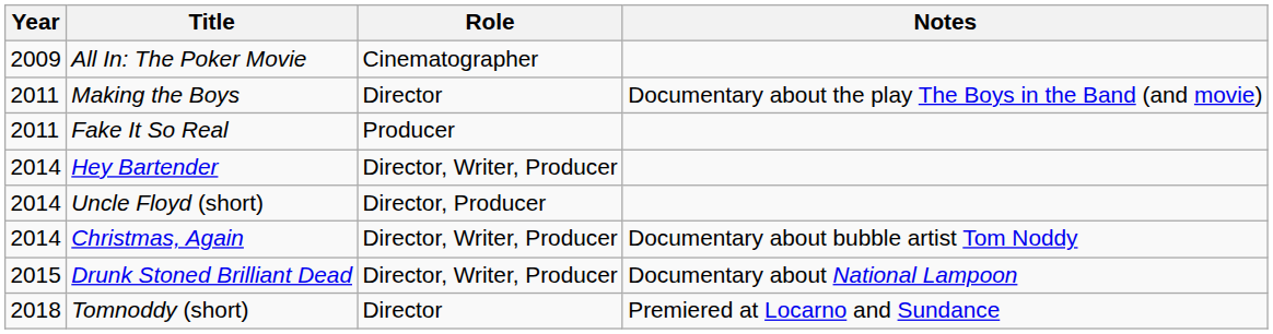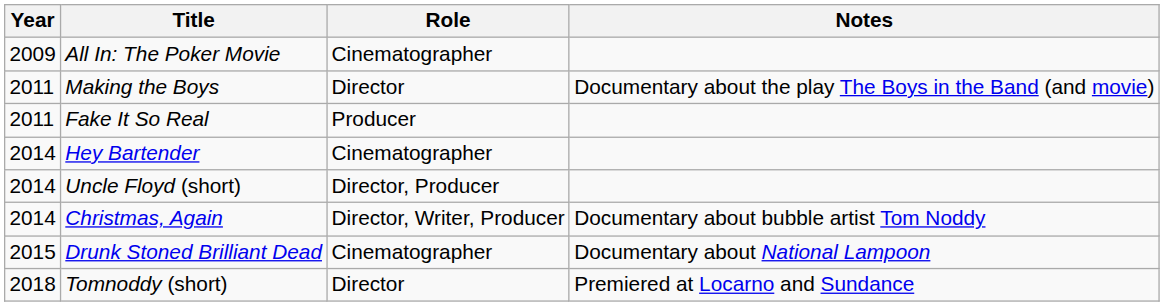Hey Bartender | Role: Director, Writer, Producer -> Cinematographer
Drunk Stoned Brilliant Dead | Role: Director, Writer, Producer -> Cinematographer
